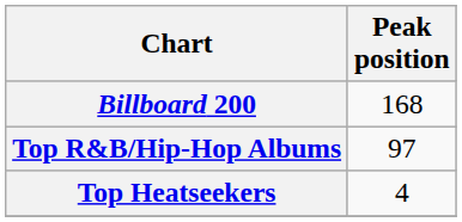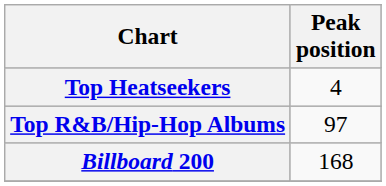rows swapped: Billboard 200 <-> Top Heatseekers
